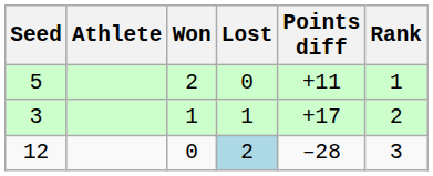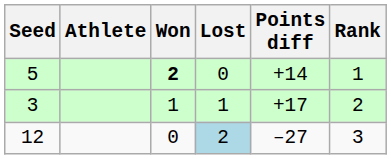5 | Won: normal -> bold
5 | Points diff: +11 -> +14
12 | Points diff: –28 -> –27
